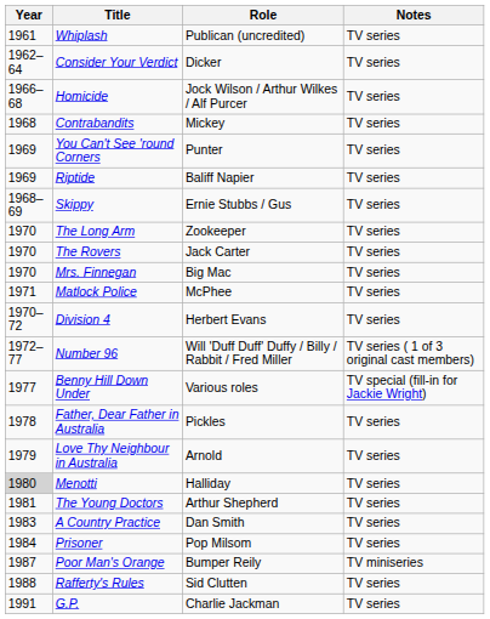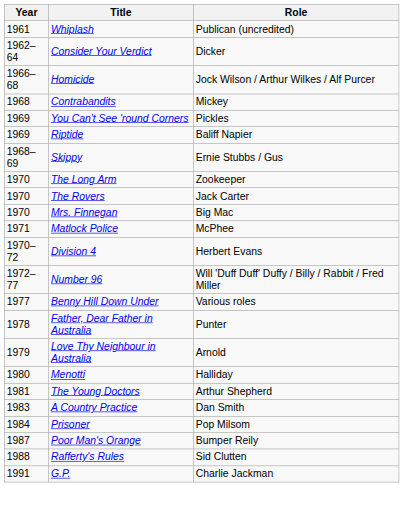- column: Notes | TV series | TV series | TV series | TV series | TV series | TV series | TV series | TV series | TV series | TV series | TV series | TV series | TV series ( 1 of 3 original cast members) | TV special (fill-in for Jackie Wright) | TV series | TV series | TV series | TV series | TV series | TV series | TV miniseries | TV series | TV series
You Can't See 'round Corners | Role: Punter -> Pickles
Father, Dear Father in Australia | Role: Pickles -> Punter
Menotti | Year: lightgrey background -> no background
